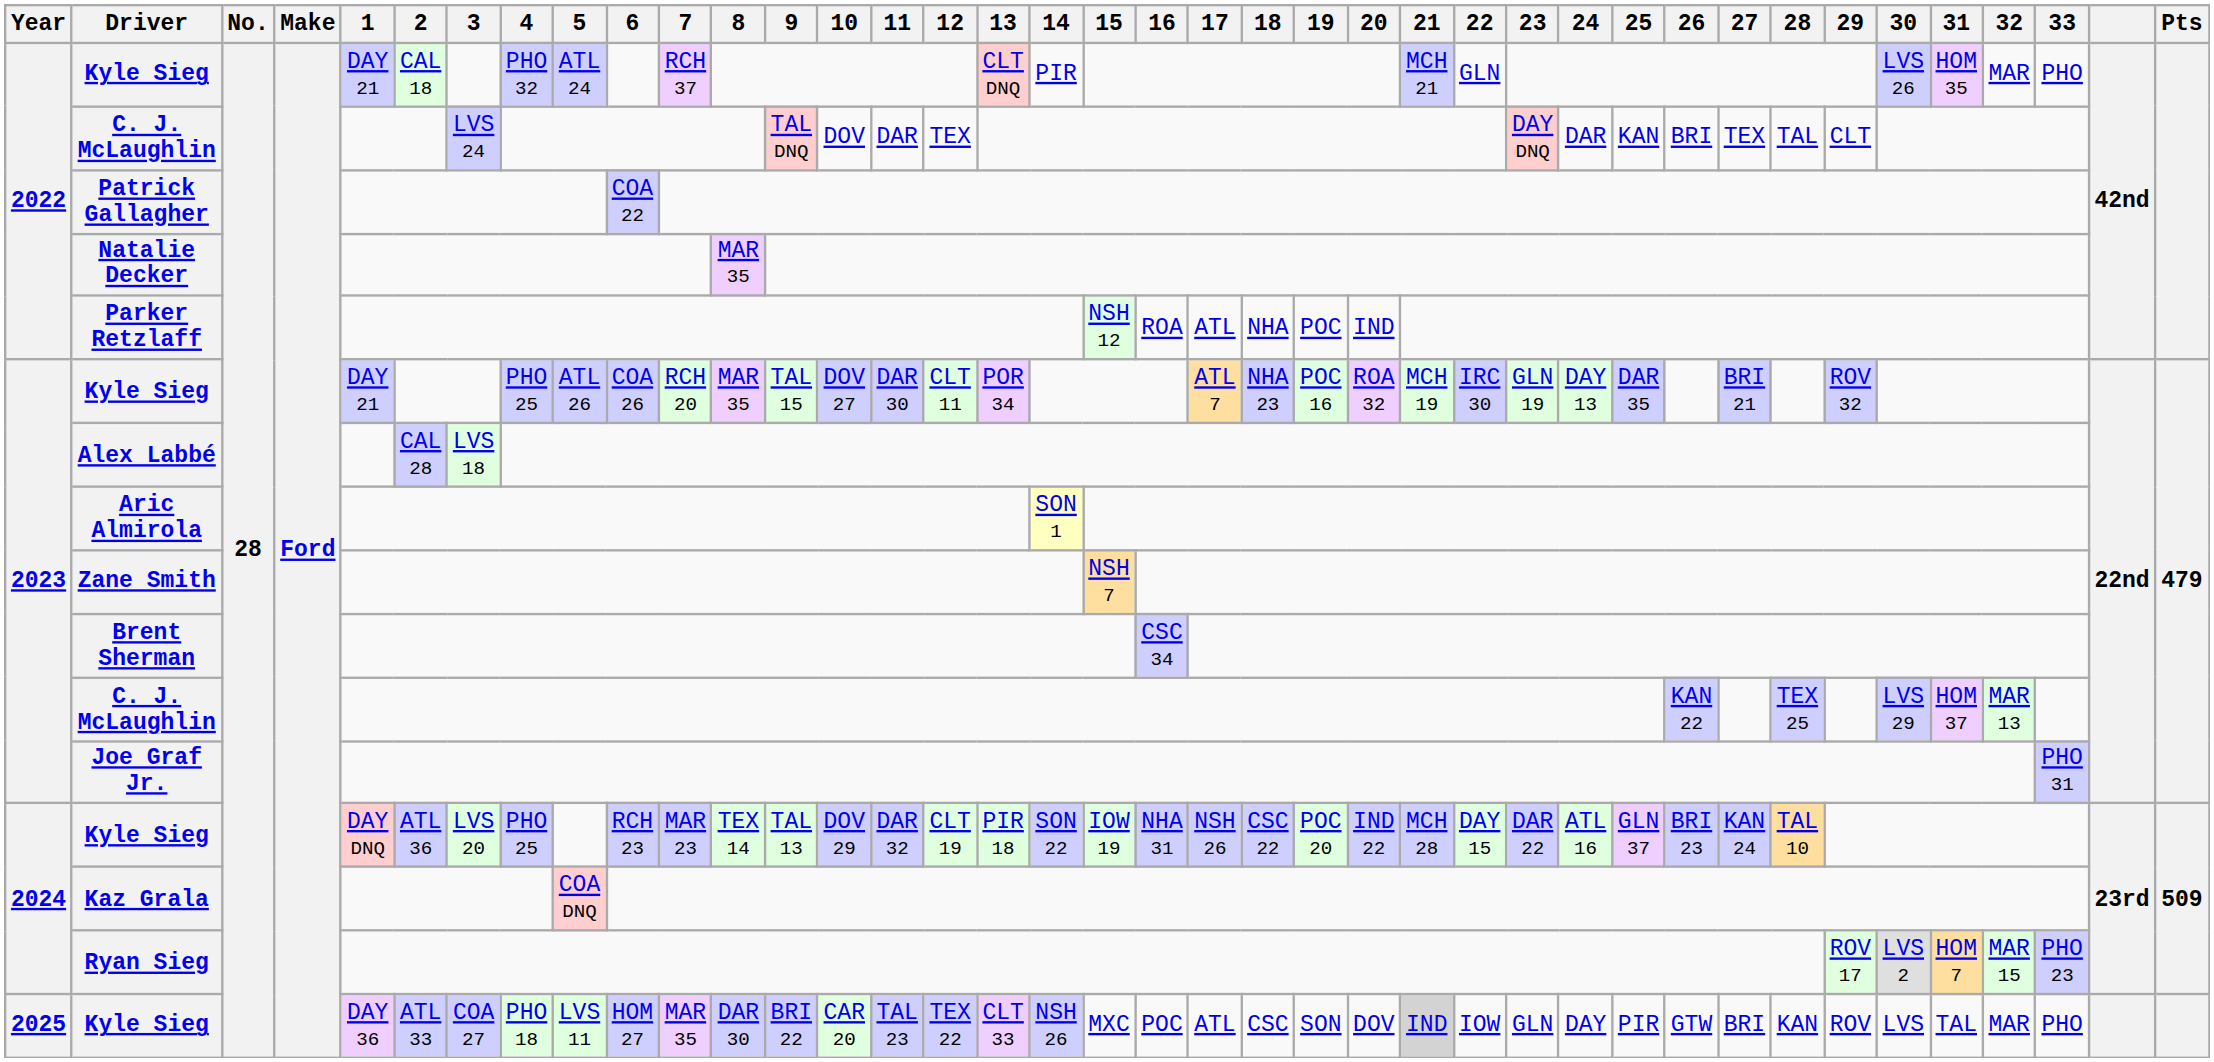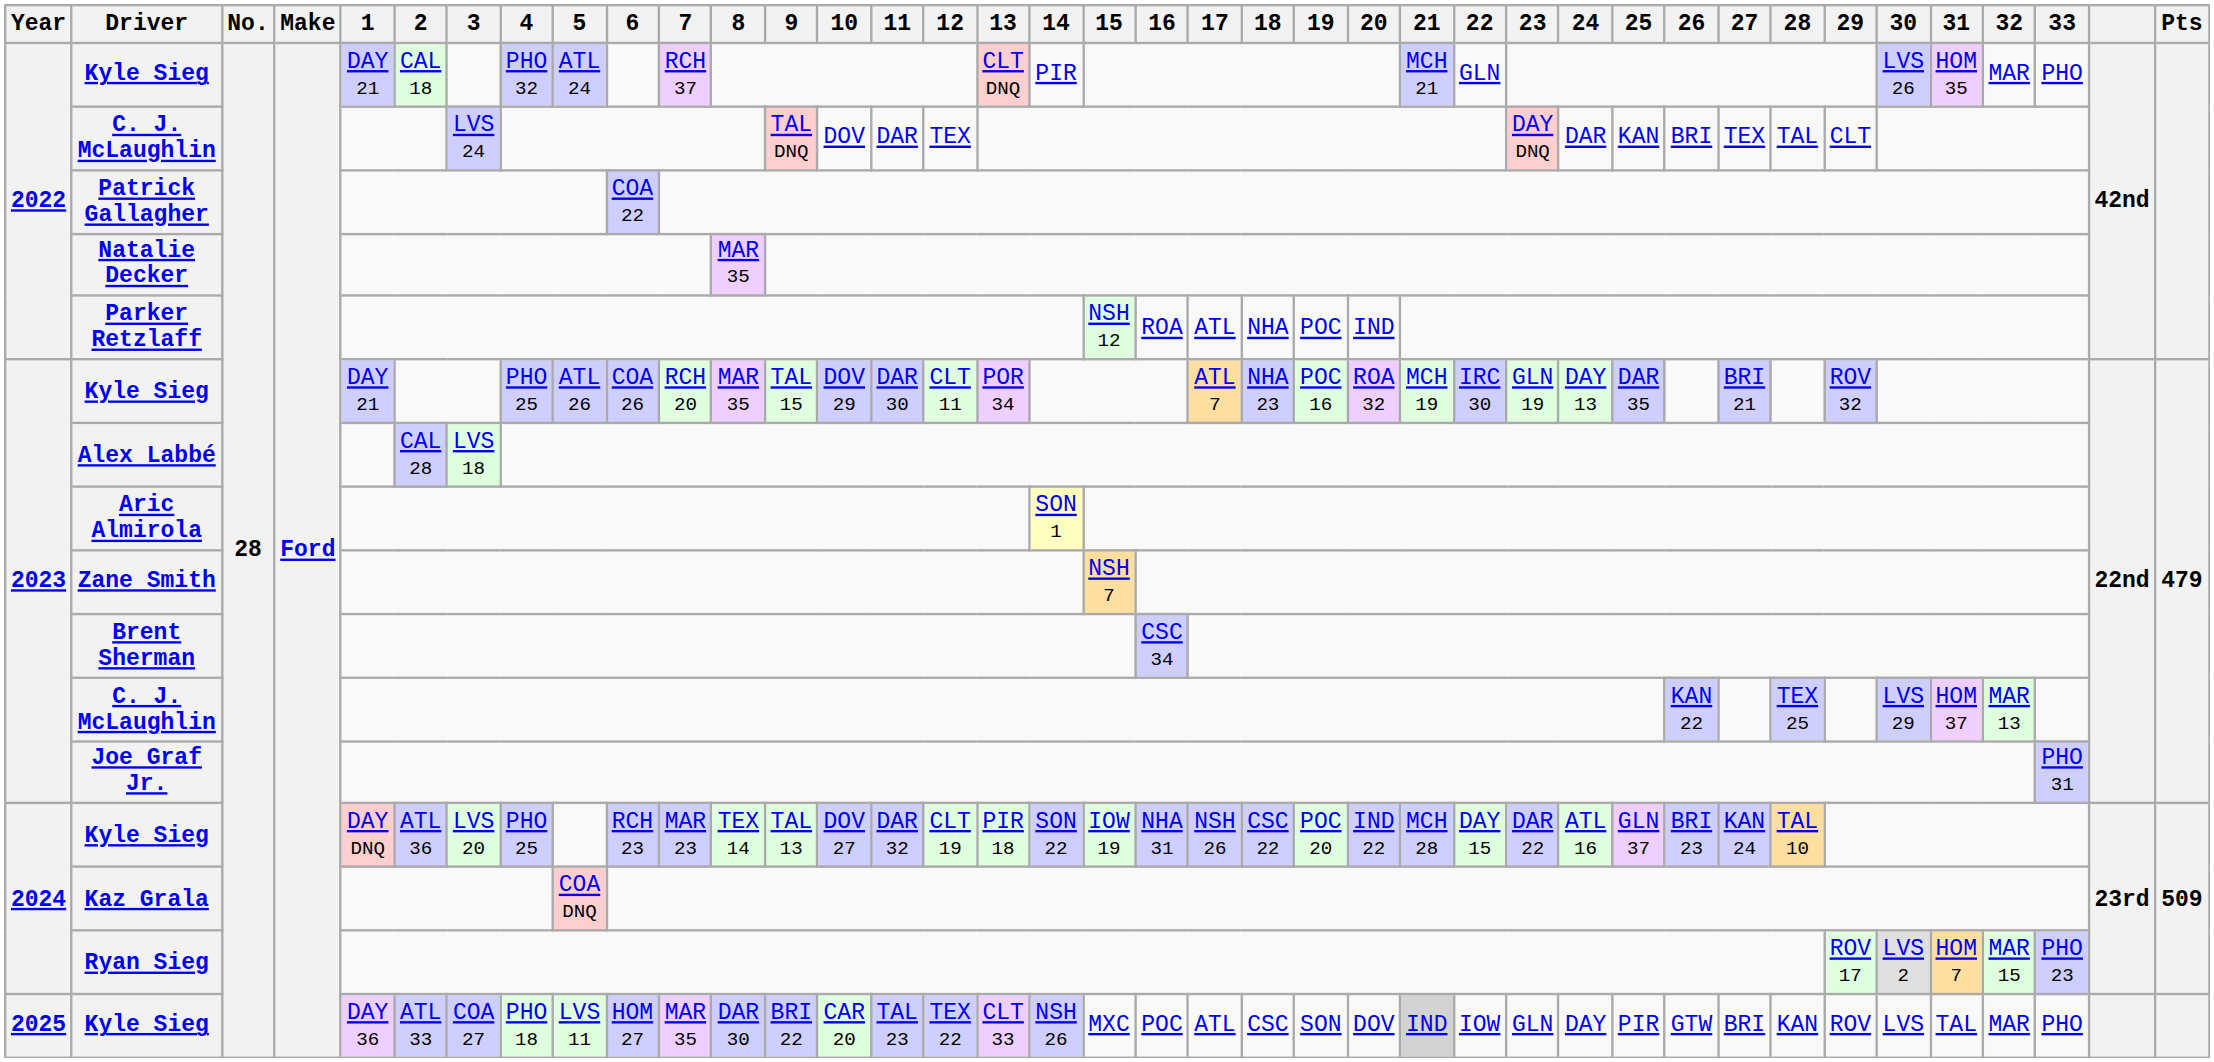2023 / Kyle Sieg | 10: DOV 27 -> DOV 29
2024 / Kyle Sieg | 10: DOV 29 -> DOV 27
